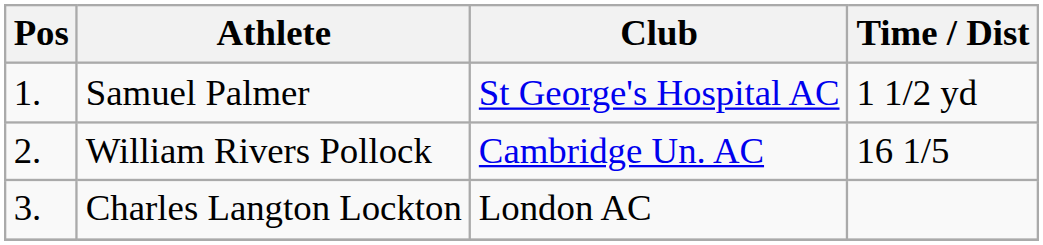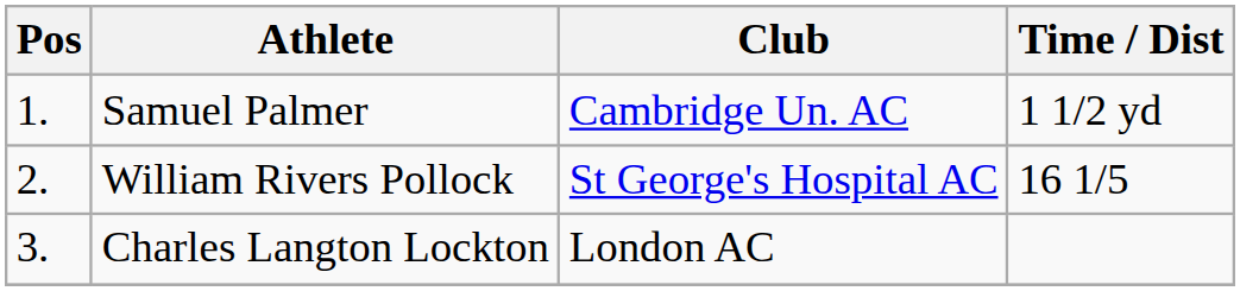Samuel Palmer | Club: St George's Hospital AC -> Cambridge Un. AC
William Rivers Pollock | Club: Cambridge Un. AC -> St George's Hospital AC
